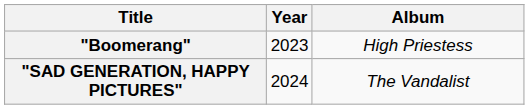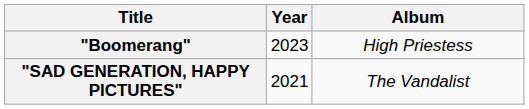"SAD GENERATION, HAPPY PICTURES" | Year: 2024 -> 2021
